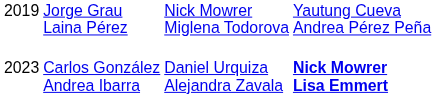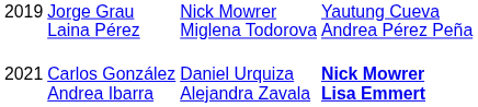Carlos González Andrea Ibarra | column 1: 2023 -> 2021
